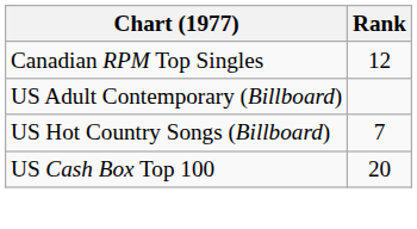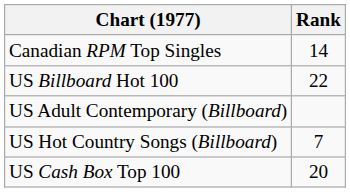Canadian RPM Top Singles | Rank: 12 -> 14
+ row: US Billboard Hot 100 | 22
